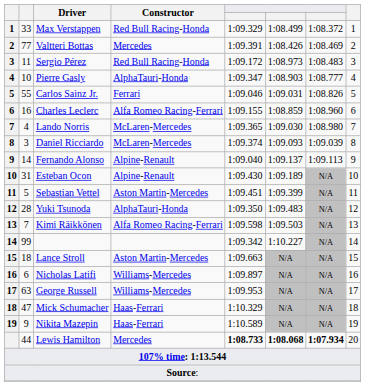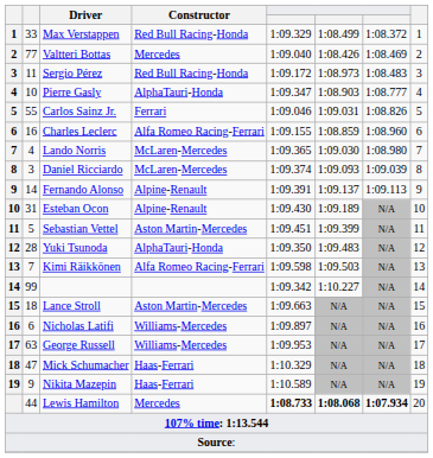Valtteri Bottas | column 5: 1:09.391 -> 1:09.040
Fernando Alonso | column 5: 1:09.040 -> 1:09.391
